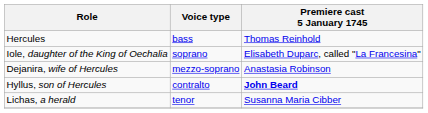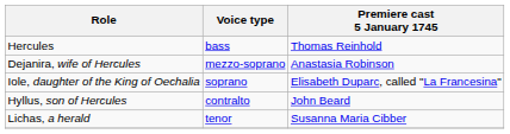rows swapped: Dejanira, wife of Hercules <-> Iole, daughter of the King of Oechalia
Hyllus, son of Hercules | Premiere cast 5 January 1745: bold -> normal
